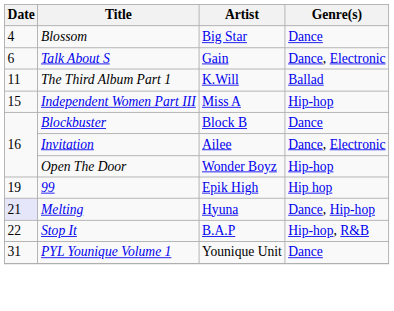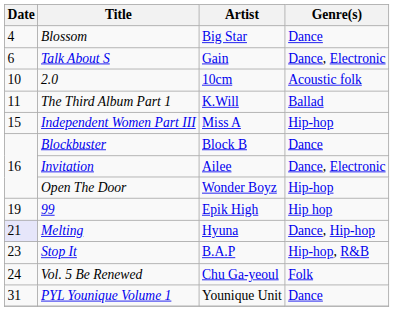+ row: 10 | 2.0 | 10cm | Acoustic folk
Stop It | Date: 22 -> 23
+ row: 24 | Vol. 5 Be Renewed | Chu Ga-yeoul | Folk
